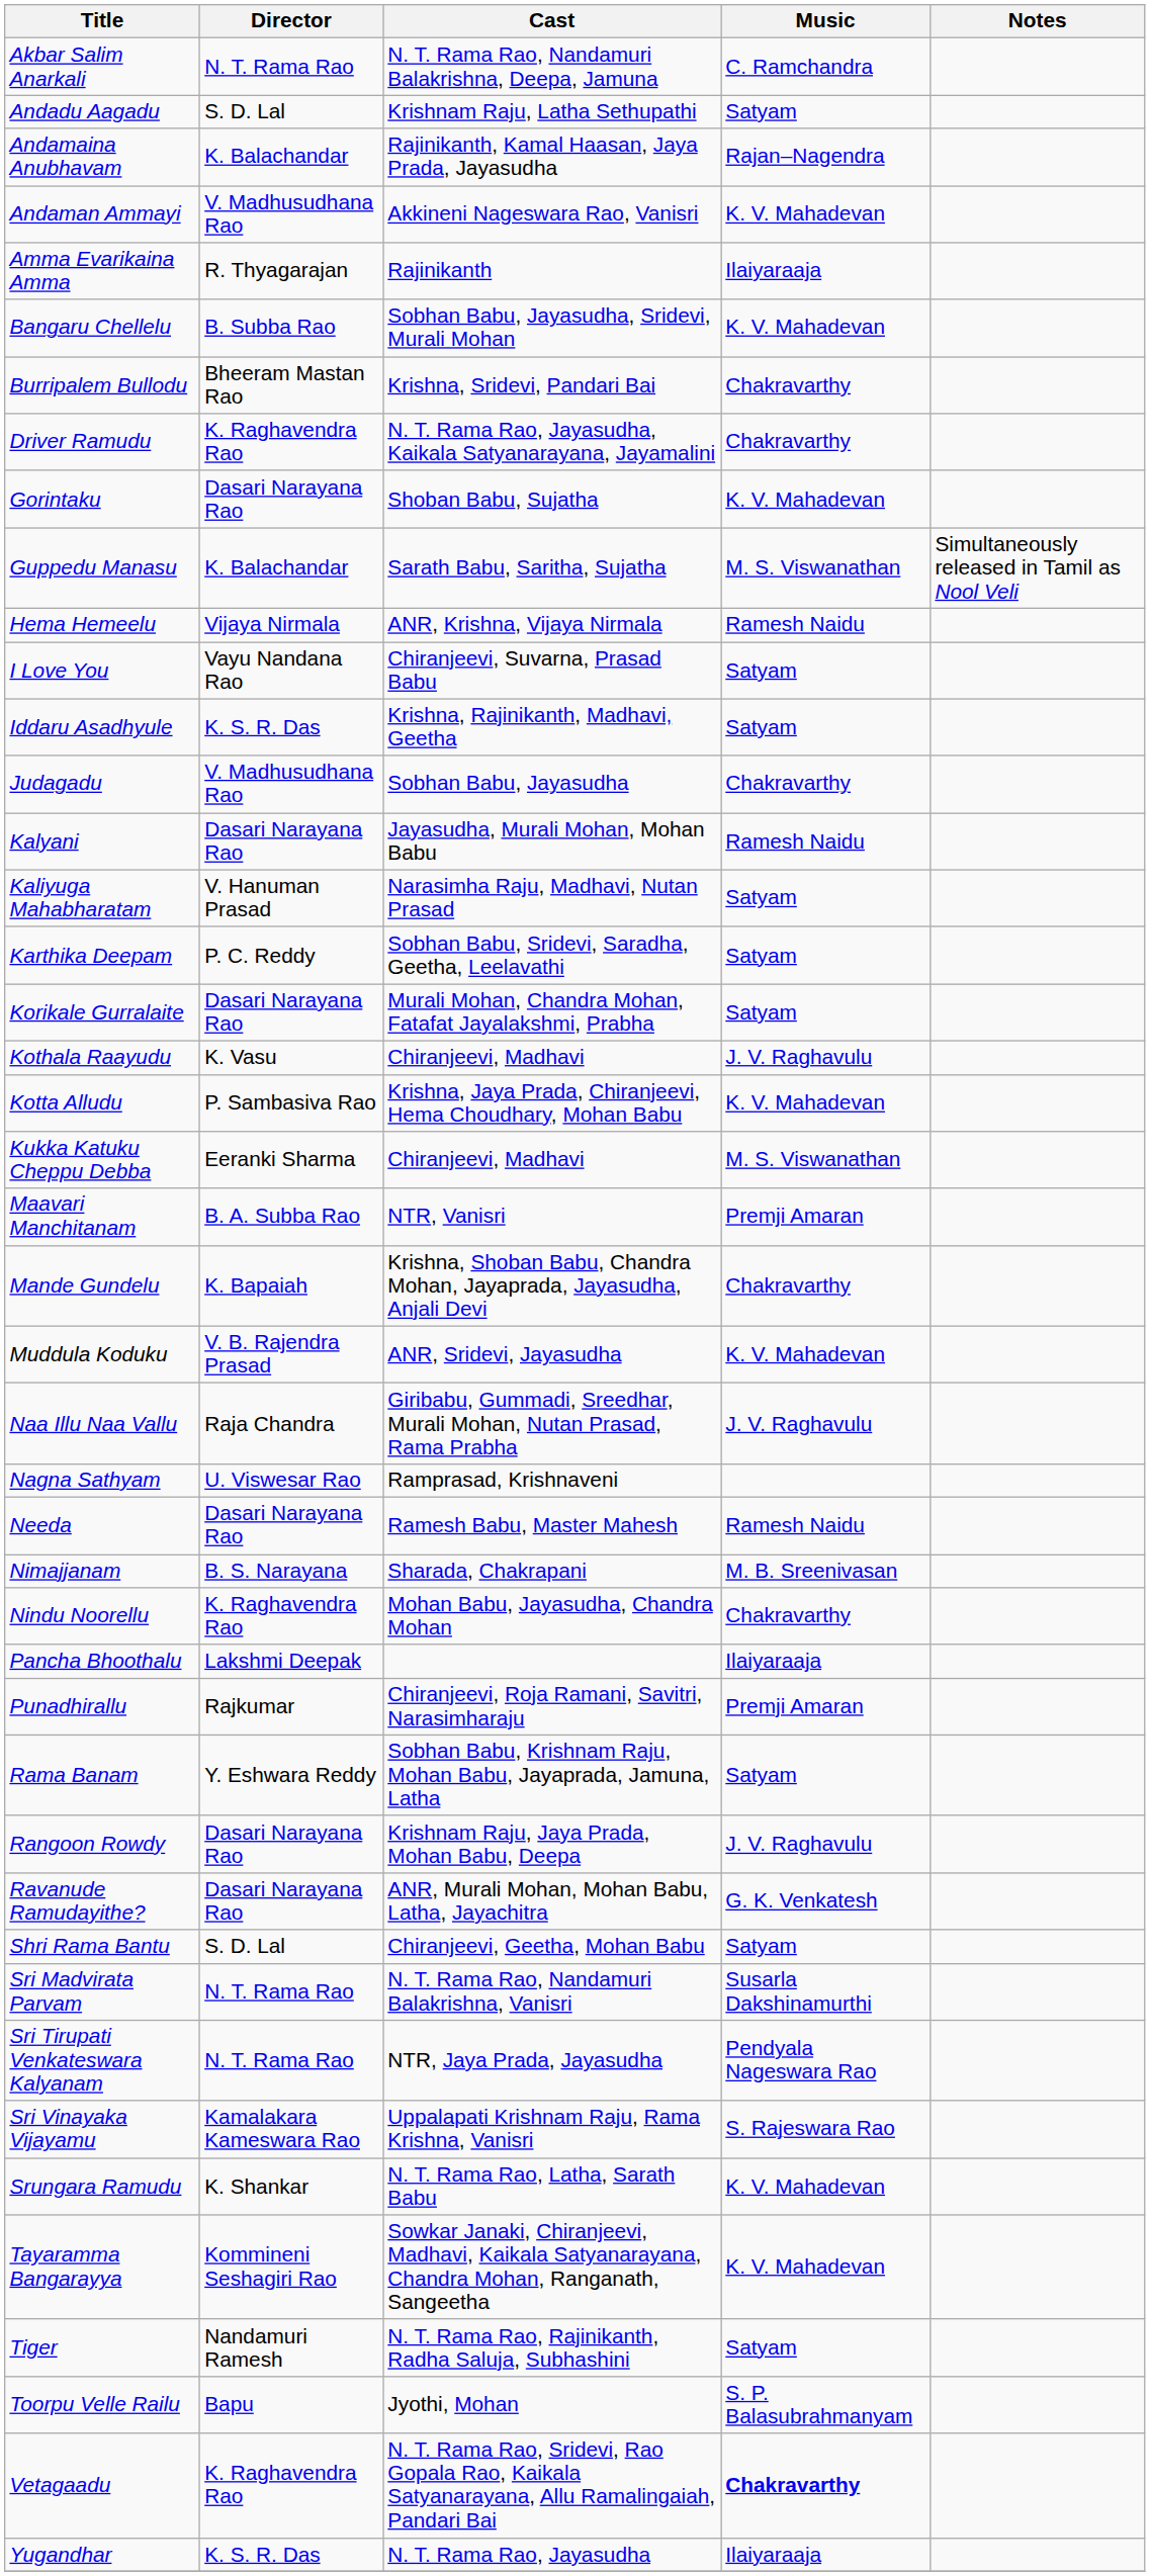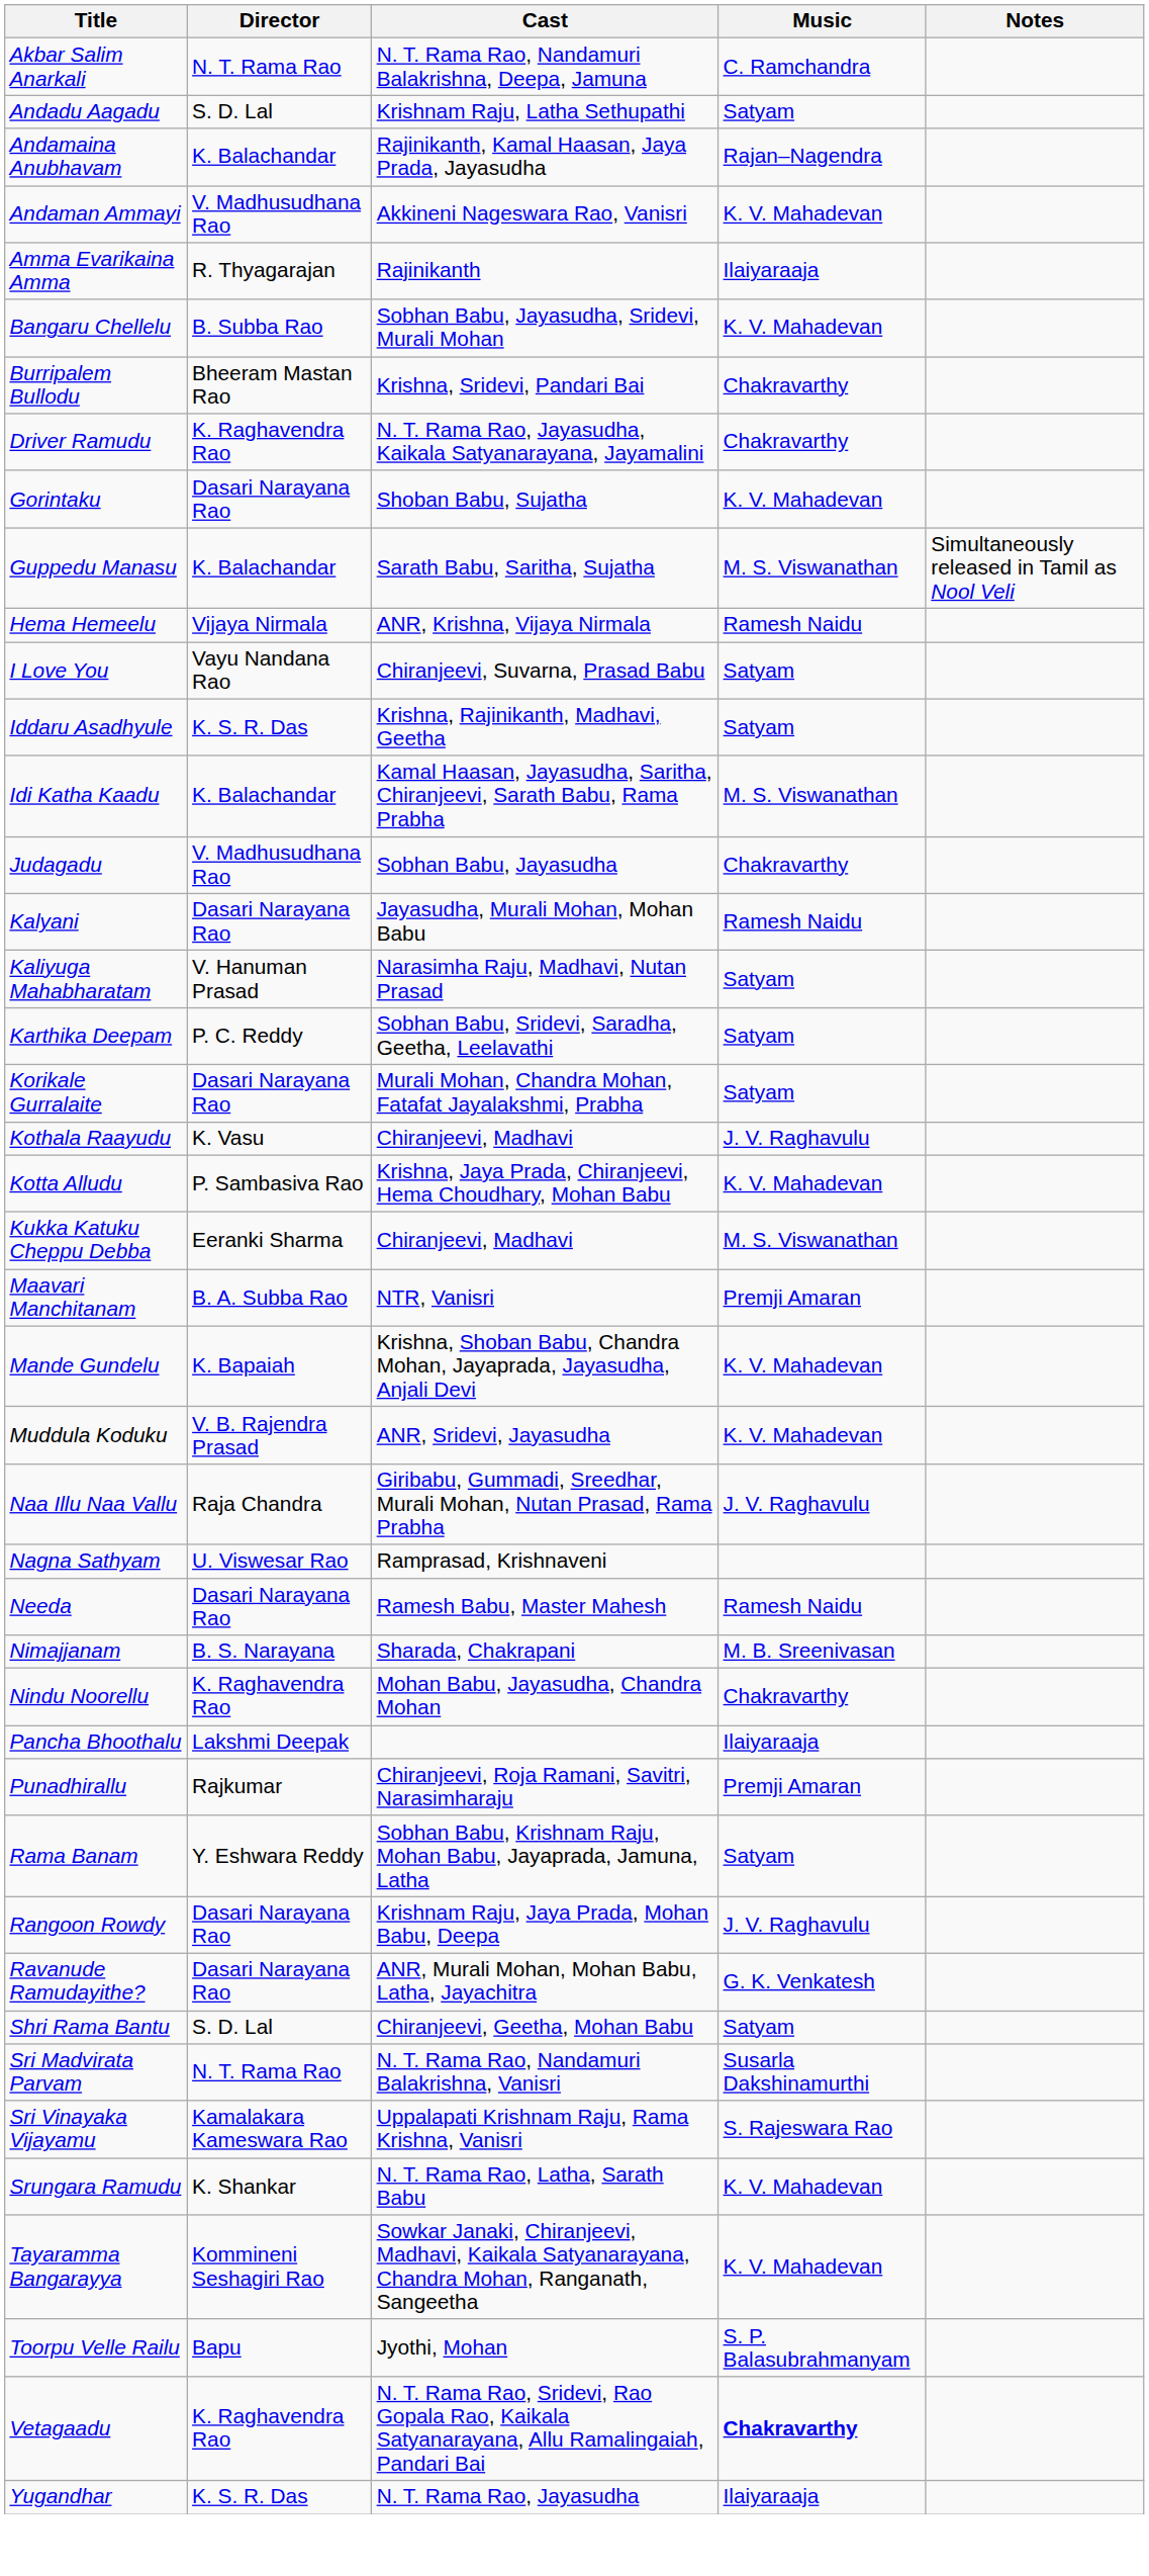+ row: Idi Katha Kaadu | K. Balachandar | Kamal Haasan, Jayasudha, Saritha, Chiranjeevi, Sarath Babu, Rama Prabha | M. S. Viswanathan
Mande Gundelu | Music: Chakravarthy -> K. V. Mahadevan
- row: Sri Tirupati Venkateswara Kalyanam | N. T. Rama Rao | NTR, Jaya Prada, Jayasudha | Pendyala Nageswara Rao
- row: Tiger | Nandamuri Ramesh | N. T. Rama Rao, Rajinikanth, Radha Saluja, Subhashini | Satyam
